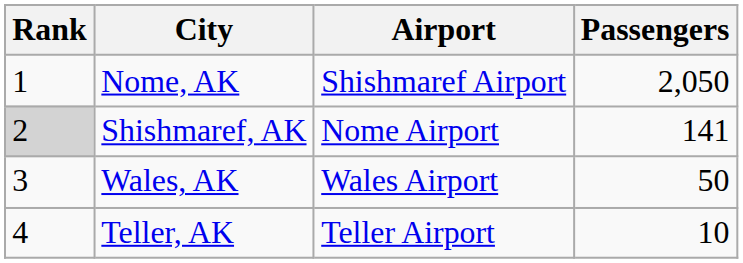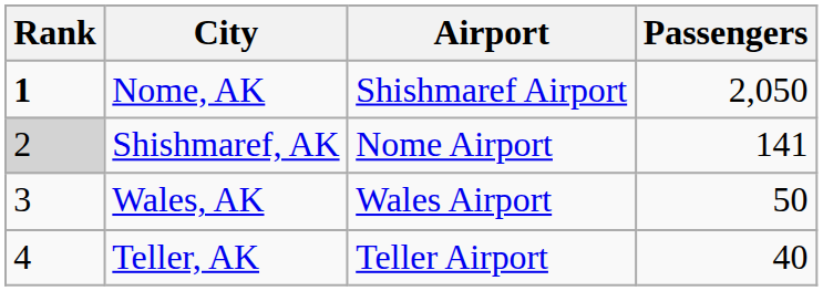Nome, AK | Rank: normal -> bold
Teller, AK | Passengers: 10 -> 40
